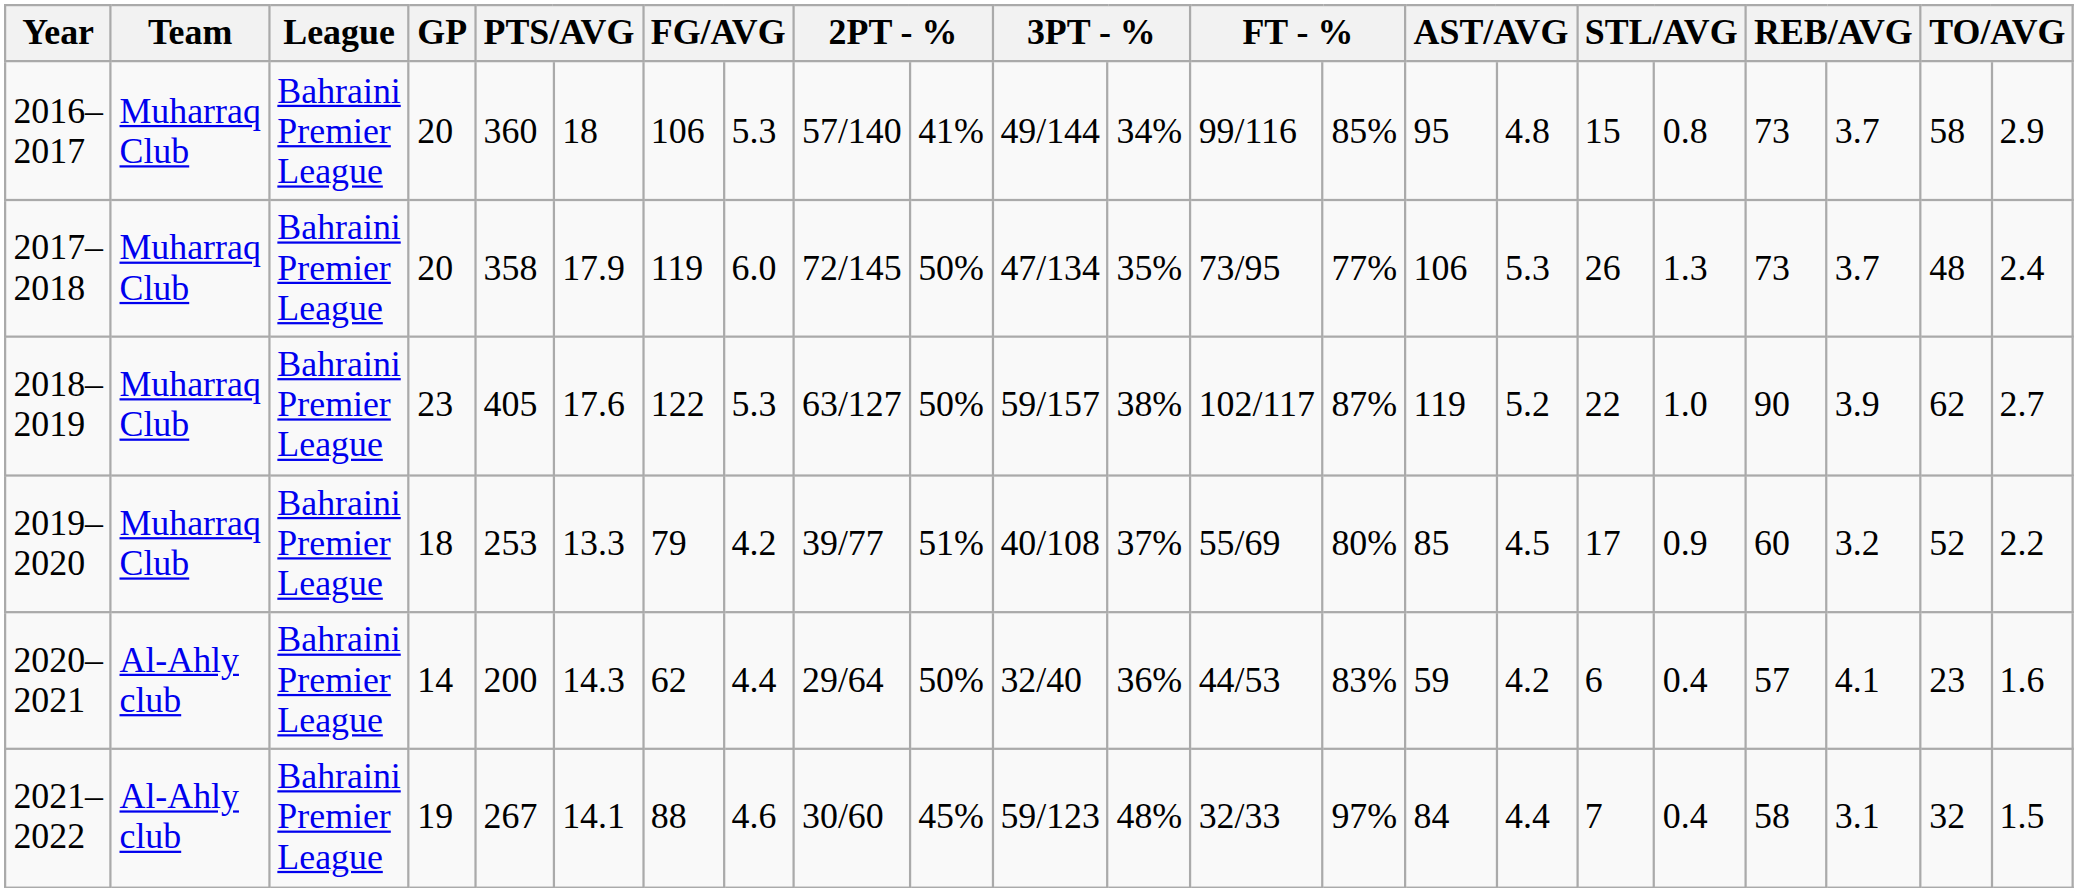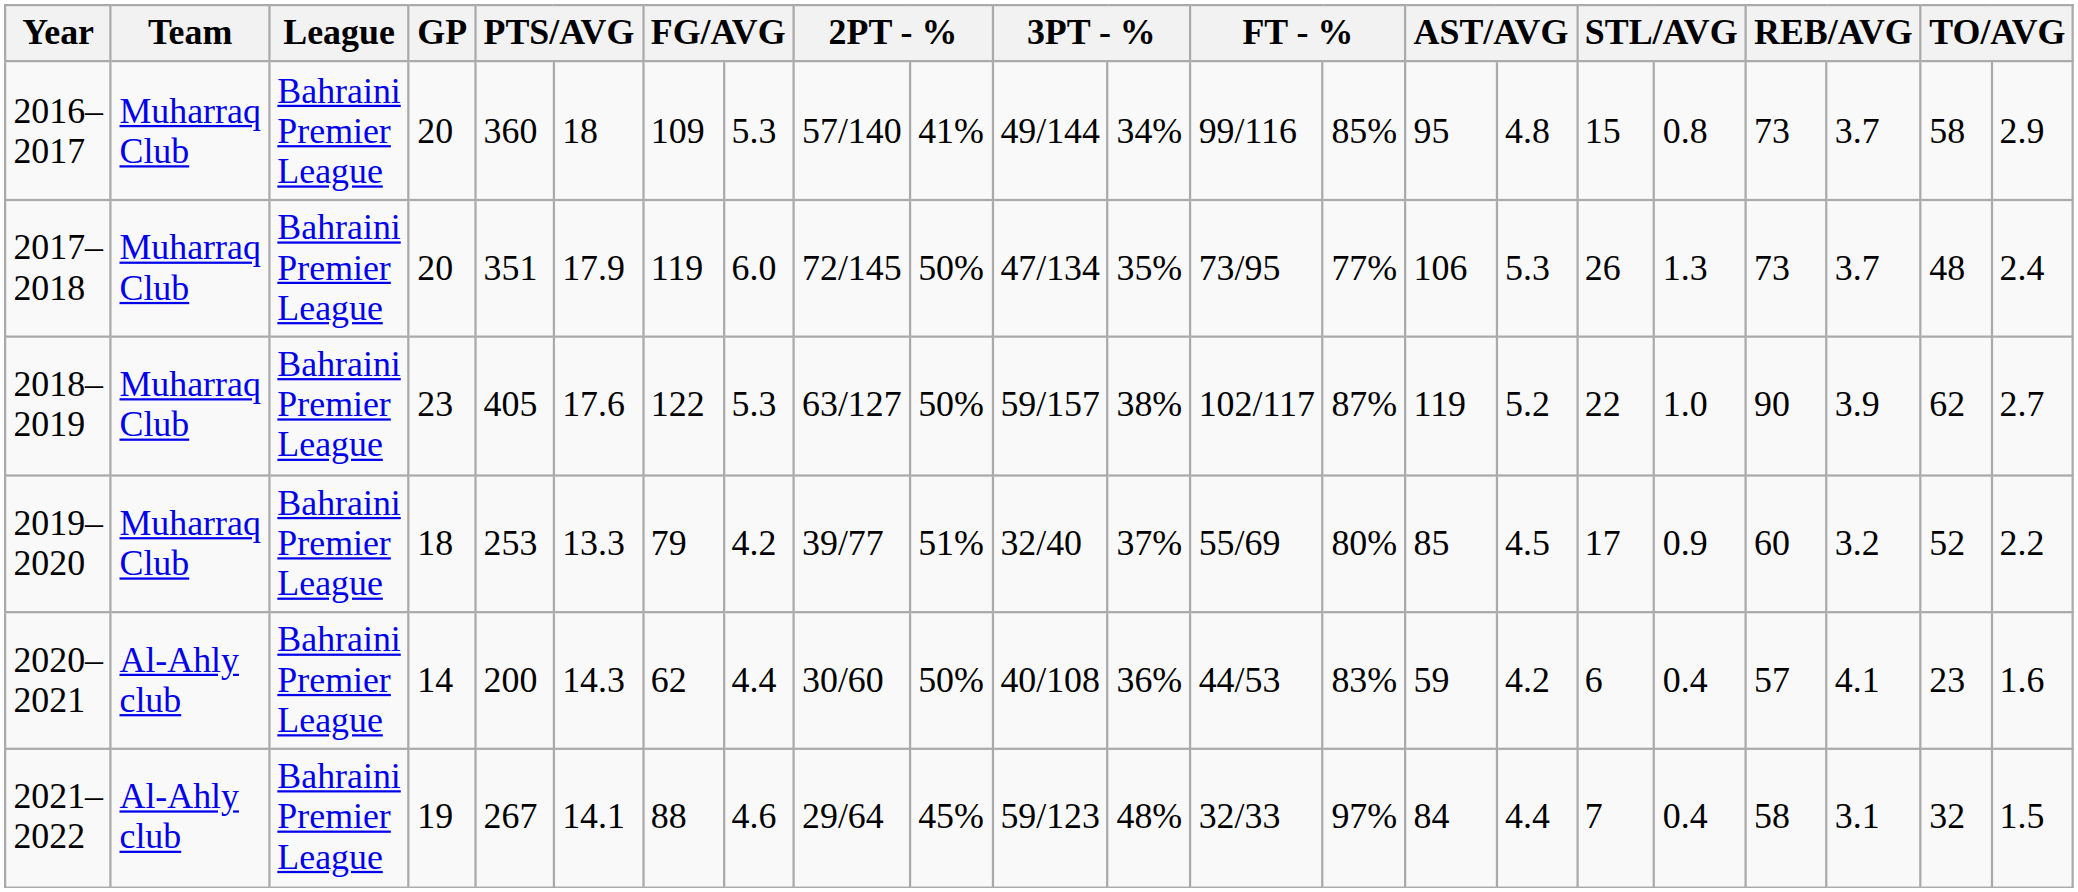2016–2017 | column 7: 106 -> 109
2017–2018 | column 5: 358 -> 351
2019–2020 | column 11: 40/108 -> 32/40
2020–2021 | column 9: 29/64 -> 30/60
2020–2021 | column 11: 32/40 -> 40/108
2021–2022 | column 9: 30/60 -> 29/64
